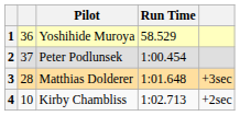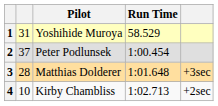1 | column 2: 36 -> 31
